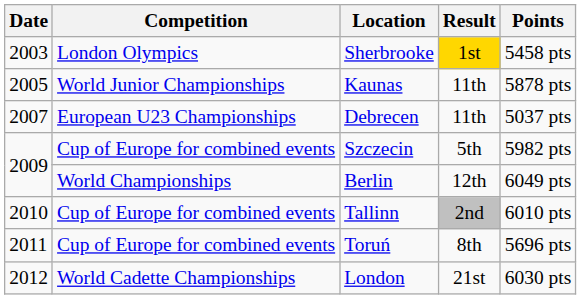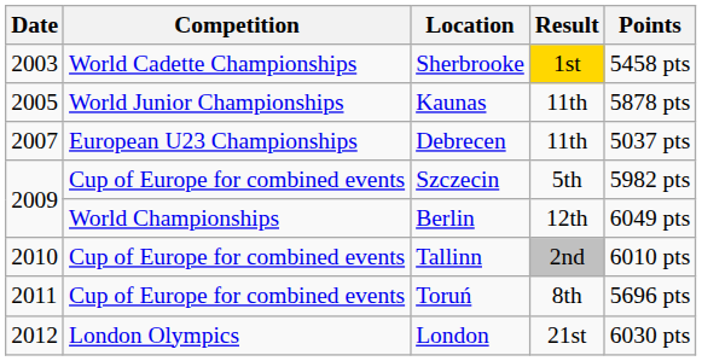Sherbrooke | Competition: London Olympics -> World Cadette Championships
London | Competition: World Cadette Championships -> London Olympics
